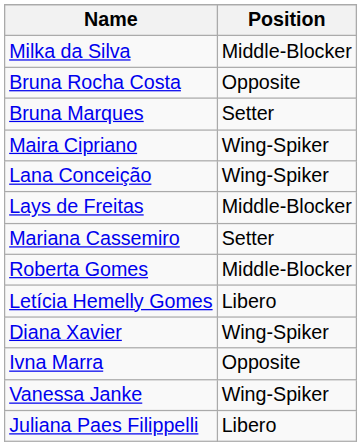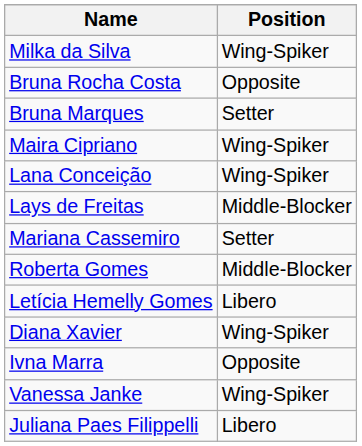Milka da Silva | Position: Middle-Blocker -> Wing-Spiker
